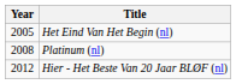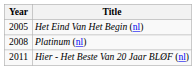Hier - Het Beste Van 20 Jaar BLØF (nl) | Year: 2012 -> 2011
